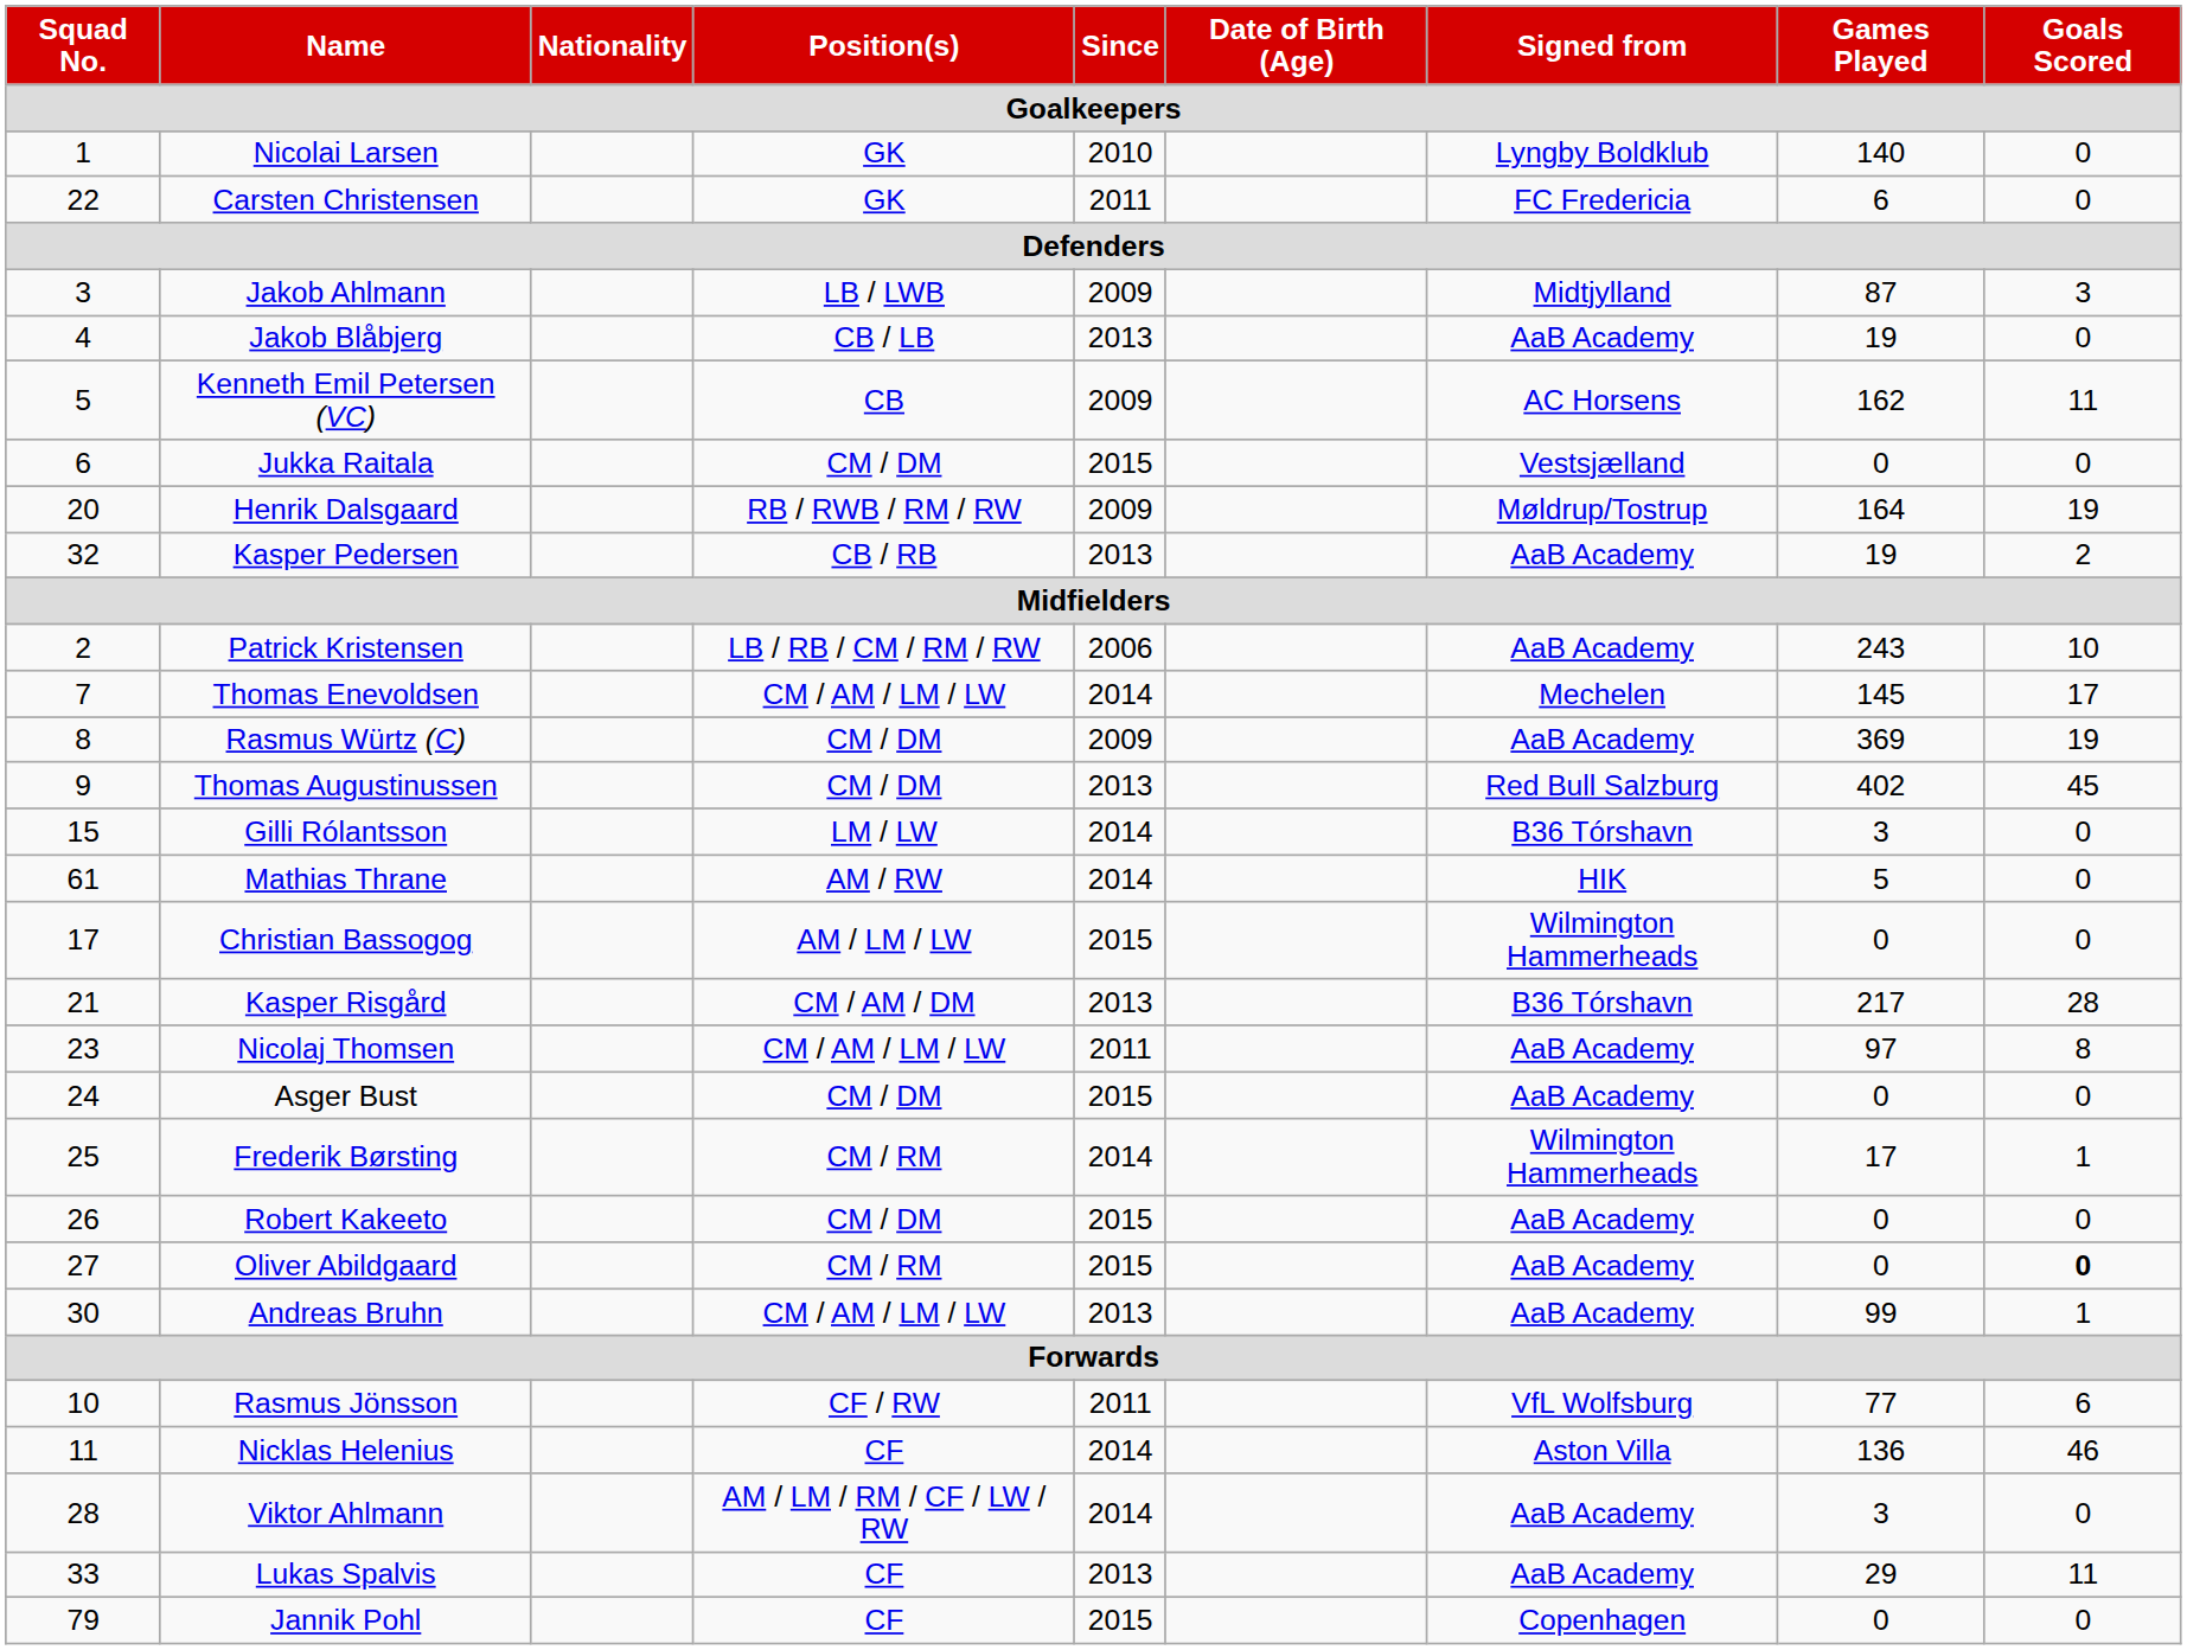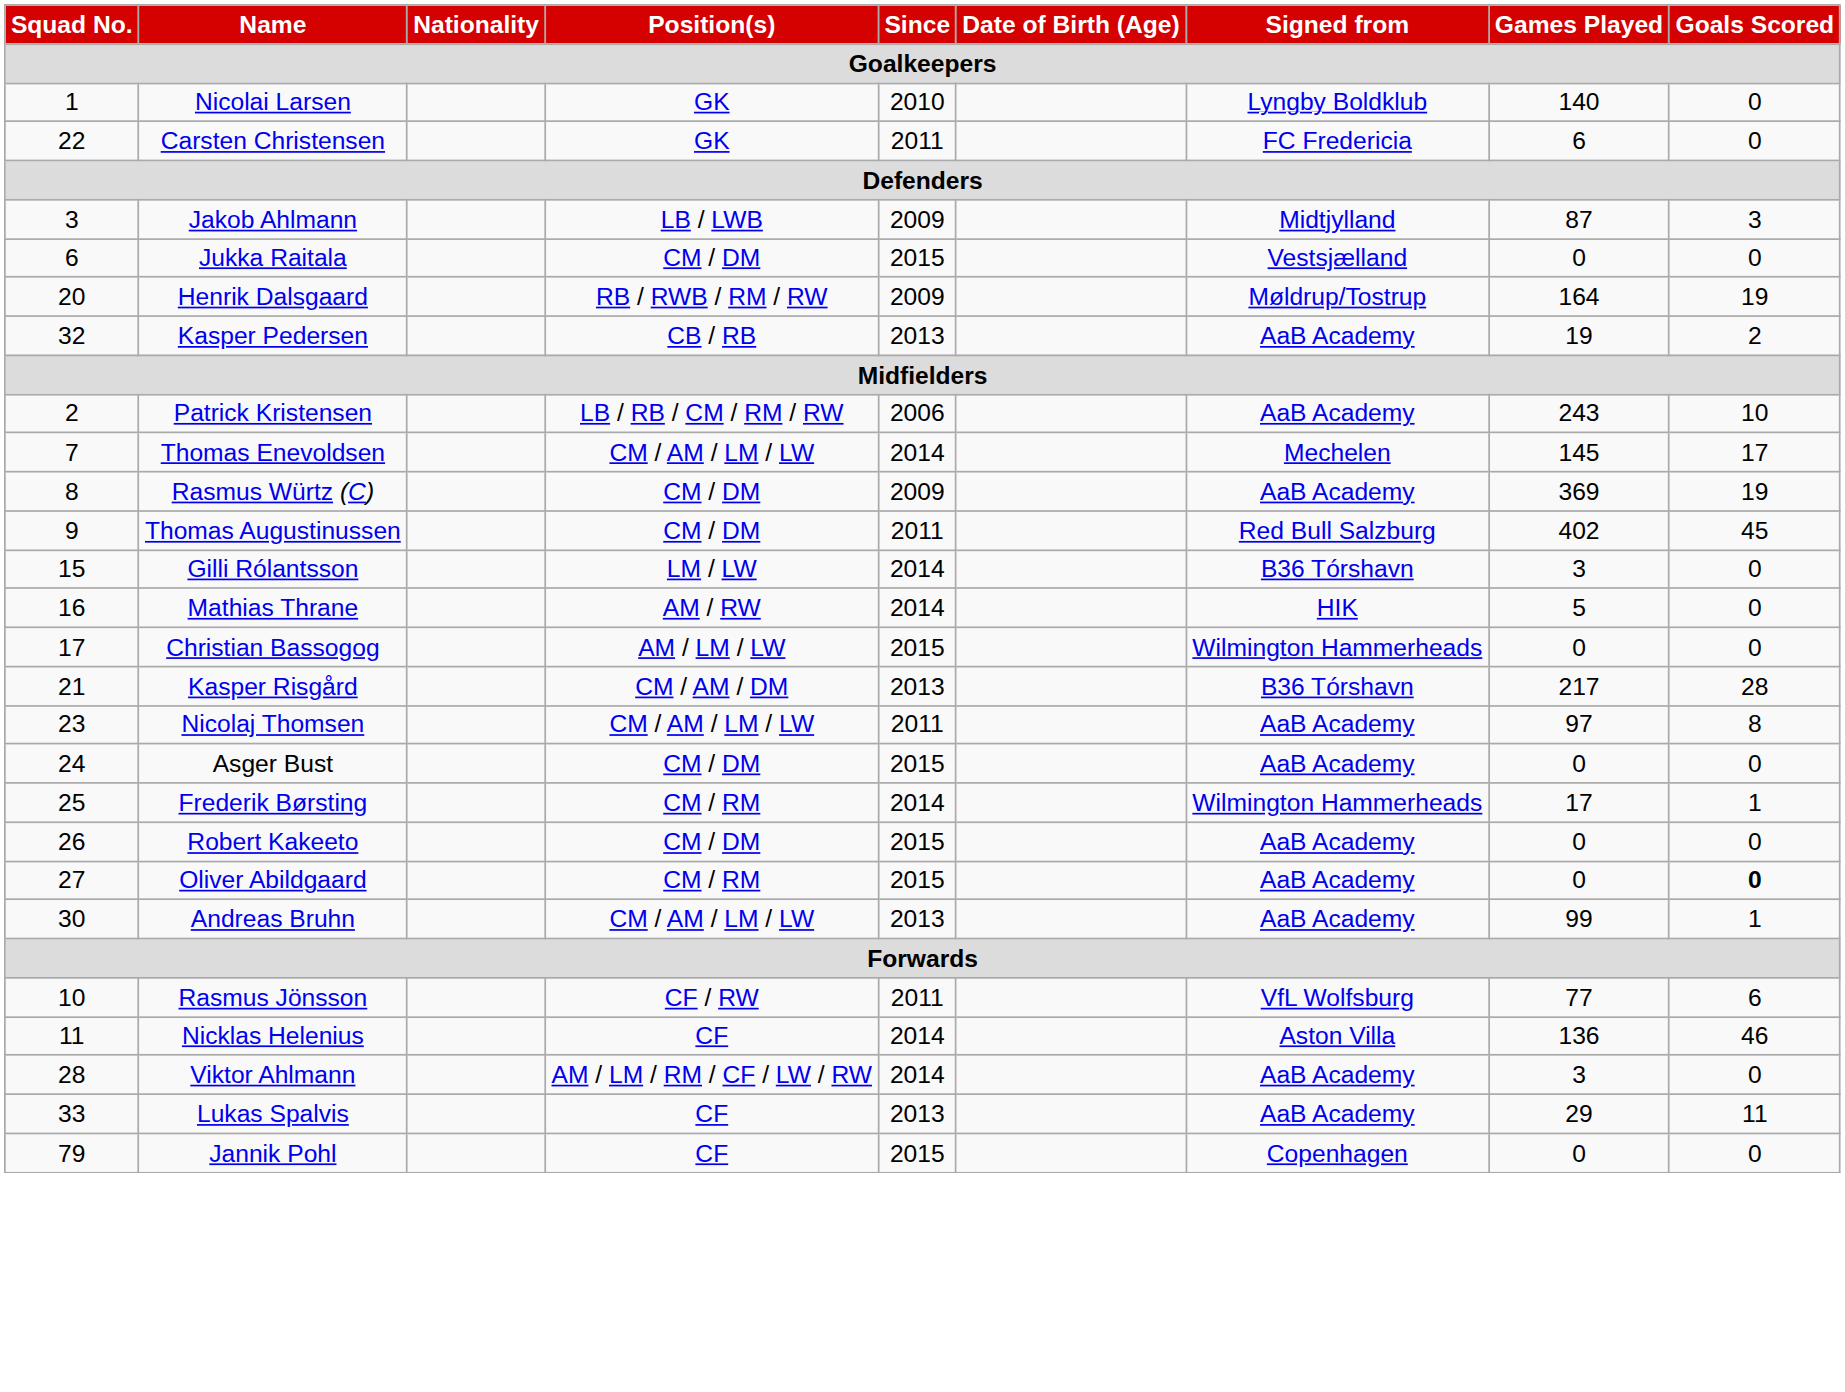- row: 4 | Jakob Blåbjerg | CB / LB | 2013 | AaB Academy | 19 | 0
- row: 5 | Kenneth Emil Petersen (VC) | CB | 2009 | AC Horsens | 162 | 11
Thomas Augustinussen | Since: 2013 -> 2011
Mathias Thrane | Squad No.: 61 -> 16
